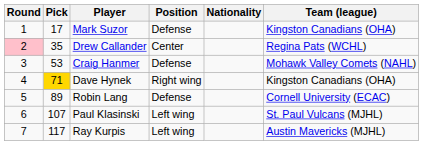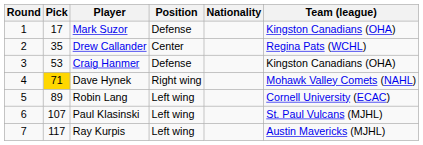Drew Callander | Round: pink background -> no background
Craig Hanmer | Team (league): Mohawk Valley Comets (NAHL) -> Kingston Canadians (OHA)
Dave Hynek | Team (league): Kingston Canadians (OHA) -> Mohawk Valley Comets (NAHL)
Robin Lang | Position: Defense -> Left wing
